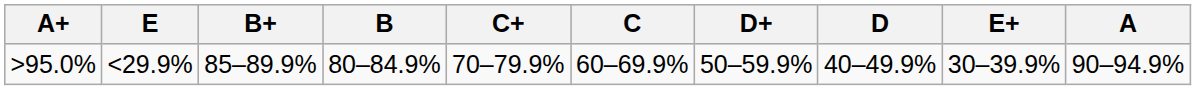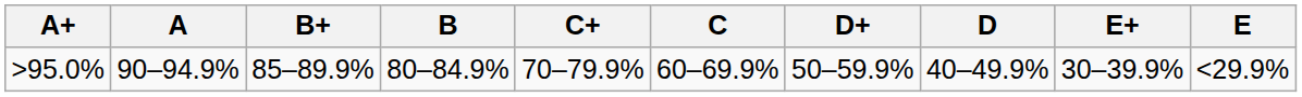columns swapped: A <-> E
